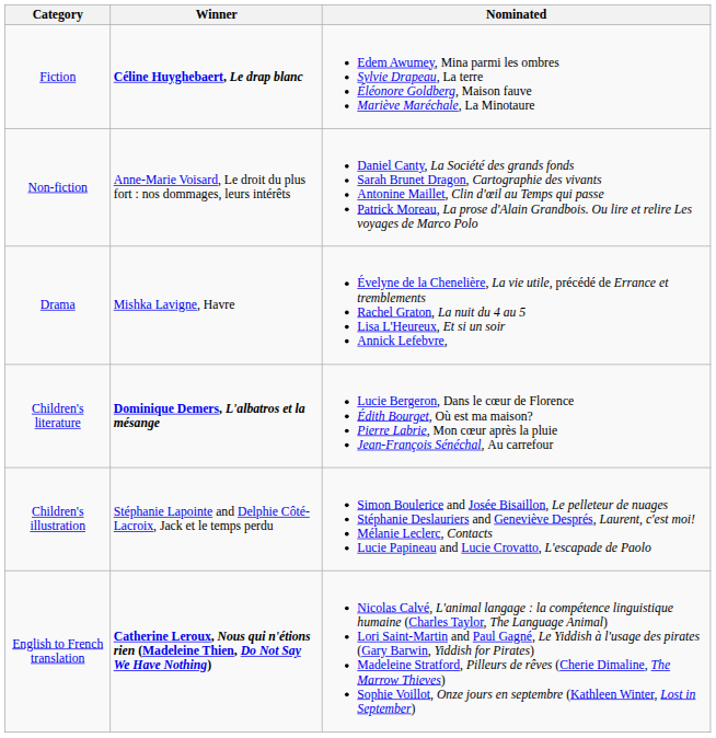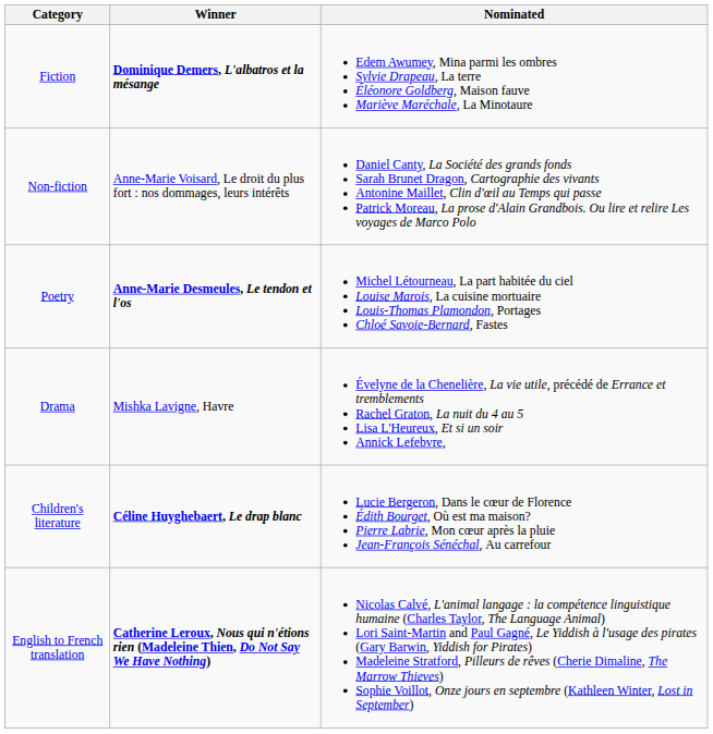Fiction | Winner: Céline Huyghebaert, Le drap blanc -> Dominique Demers, L'albatros et la mésange
+ row: Poetry | Anne-Marie Desmeules, Le tendon et l'os | Michel Létourneau, La part habitée du ciel Louise Marois, La cuisine mortuaire Louis-Thomas Plamondon, Portages Chloé Savoie-Bernard, Fastes
Children's literature | Winner: Dominique Demers, L'albatros et la mésange -> Céline Huyghebaert, Le drap blanc
- row: Children's illustration | Stéphanie Lapointe and Delphie Côté-Lacroix, Jack et le temps perdu | Simon Boulerice and Josée Bisaillon, Le pelleteur de nuages Stéphanie Deslauriers and Geneviève Després, Laurent, c'est moi! Mélanie Leclerc, Contacts Lucie Papineau and Lucie Crovatto, L'escapade de Paolo
